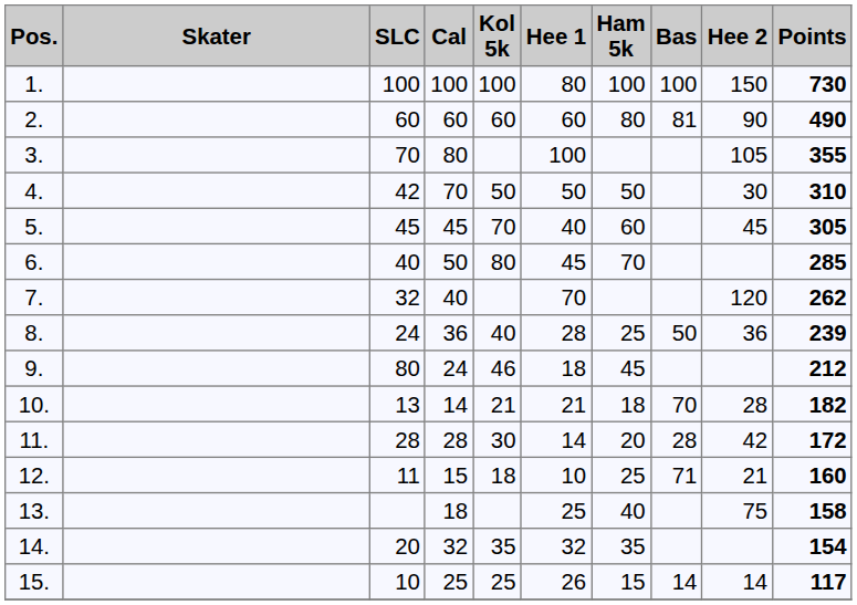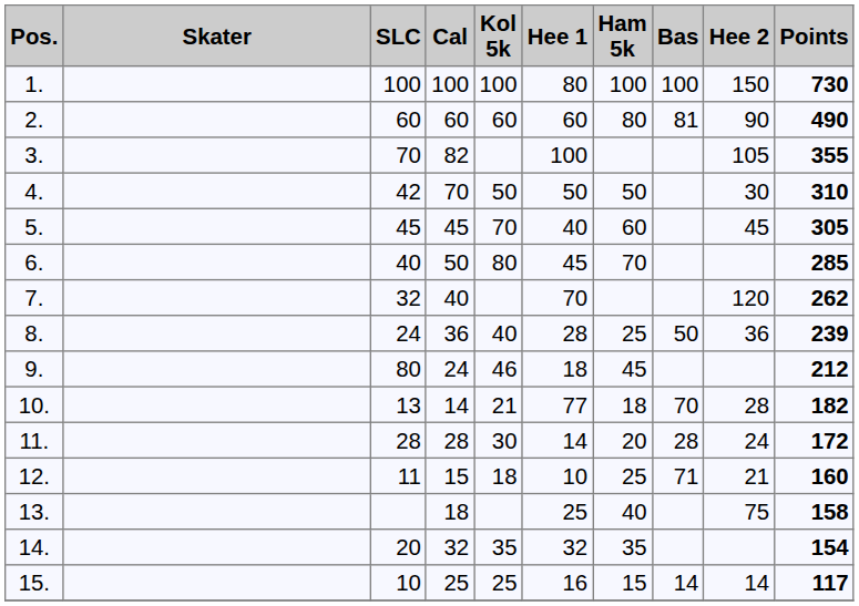3. | Cal: 80 -> 82
10. | Hee 1: 21 -> 77
11. | Hee 2: 42 -> 24
15. | Hee 1: 26 -> 16
